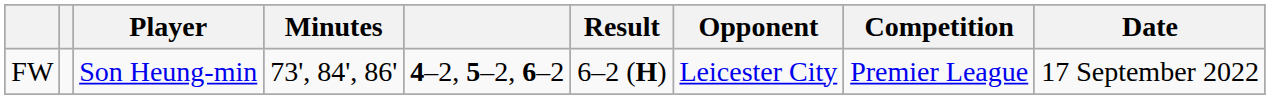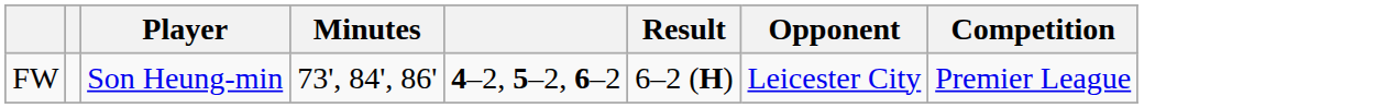- column: Date | 17 September 2022
